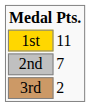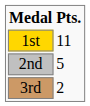2nd | Pts.: 7 -> 5
